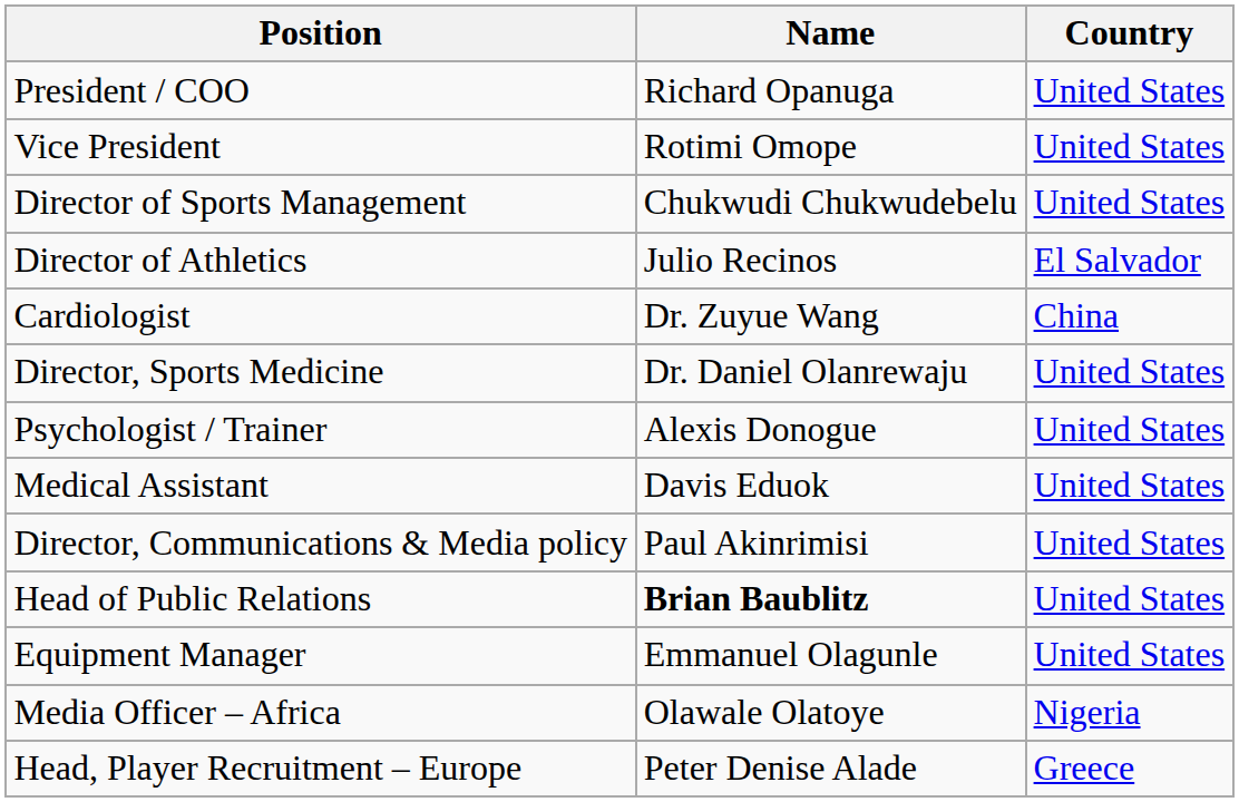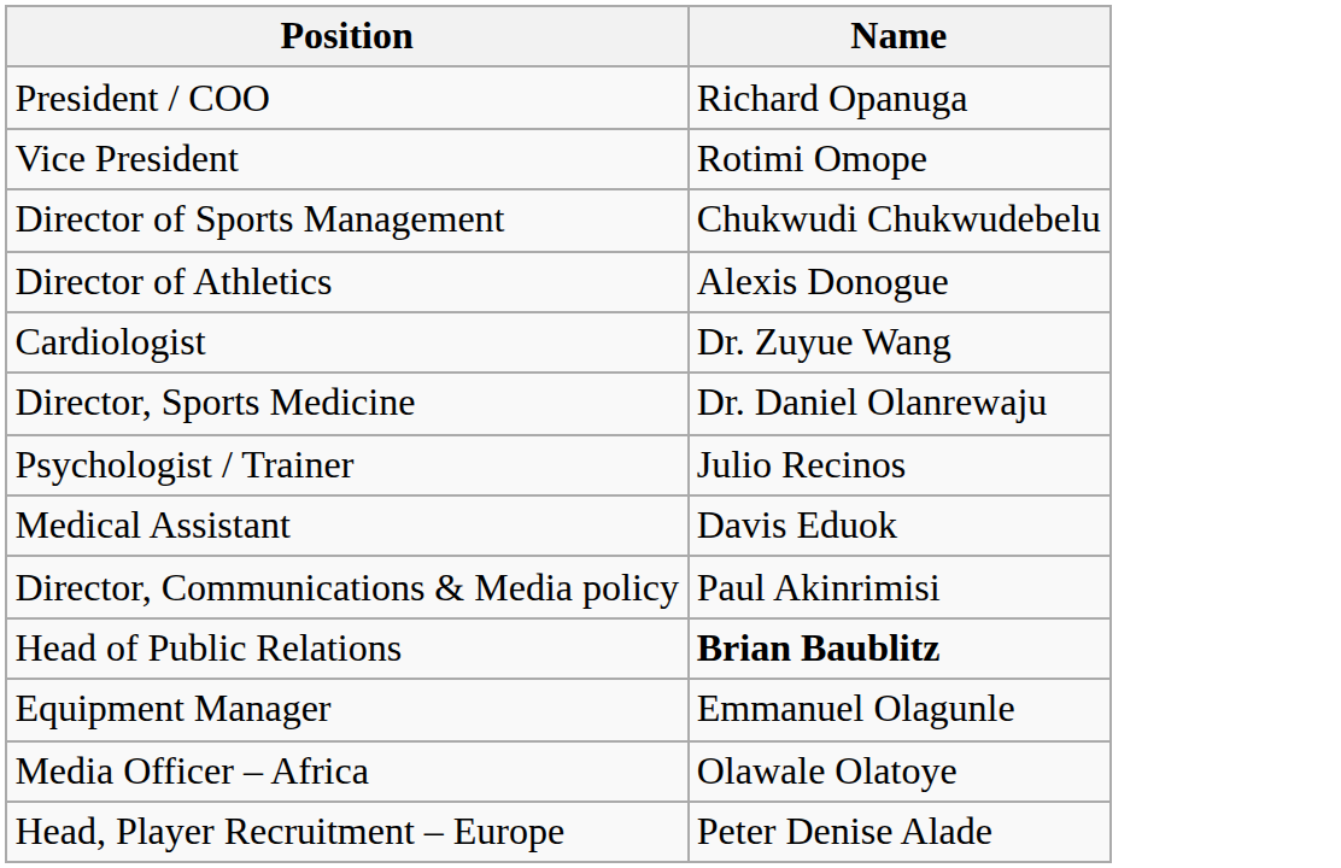- column: Country | United States | United States | United States | El Salvador | China | United States | United States | United States | United States | United States | United States | Nigeria | Greece
Director of Athletics | Name: Julio Recinos -> Alexis Donogue
Psychologist / Trainer | Name: Alexis Donogue -> Julio Recinos
